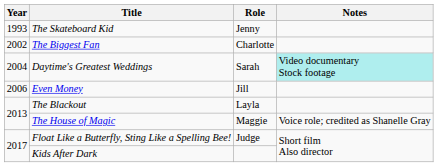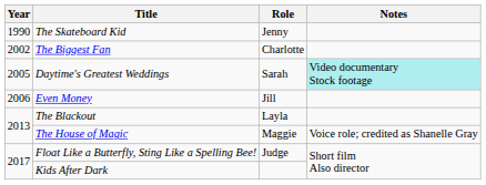The Skateboard Kid | Year: 1993 -> 1990
Daytime's Greatest Weddings | Year: 2004 -> 2005
